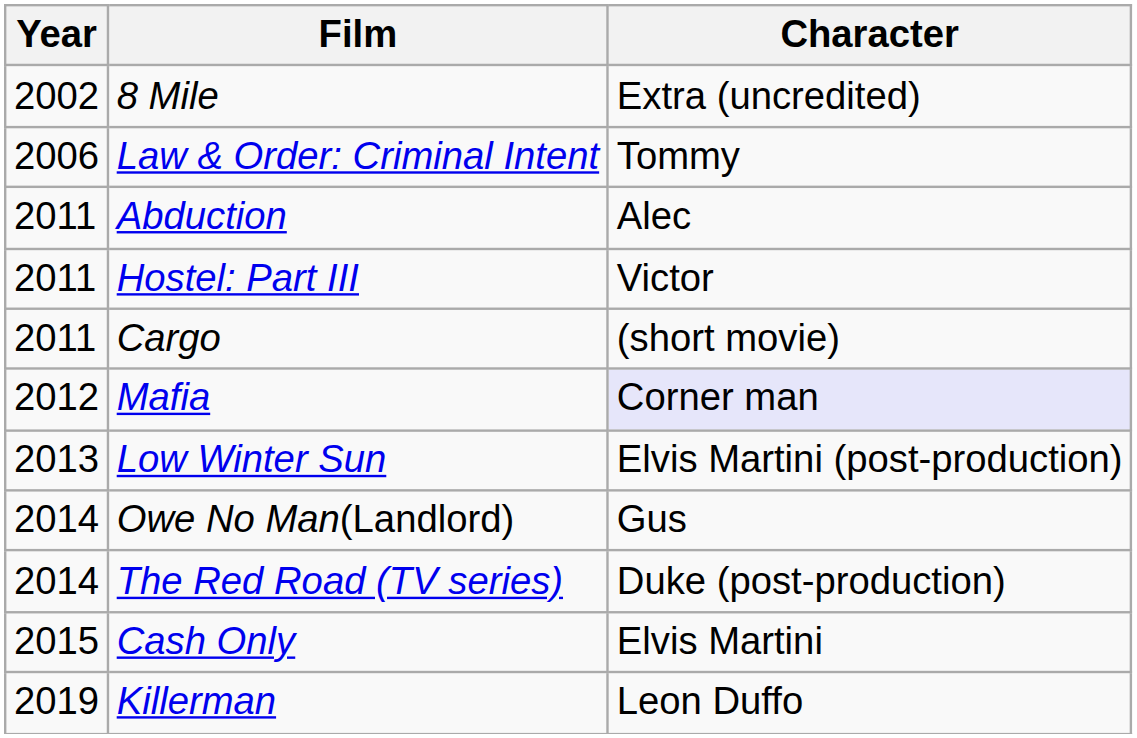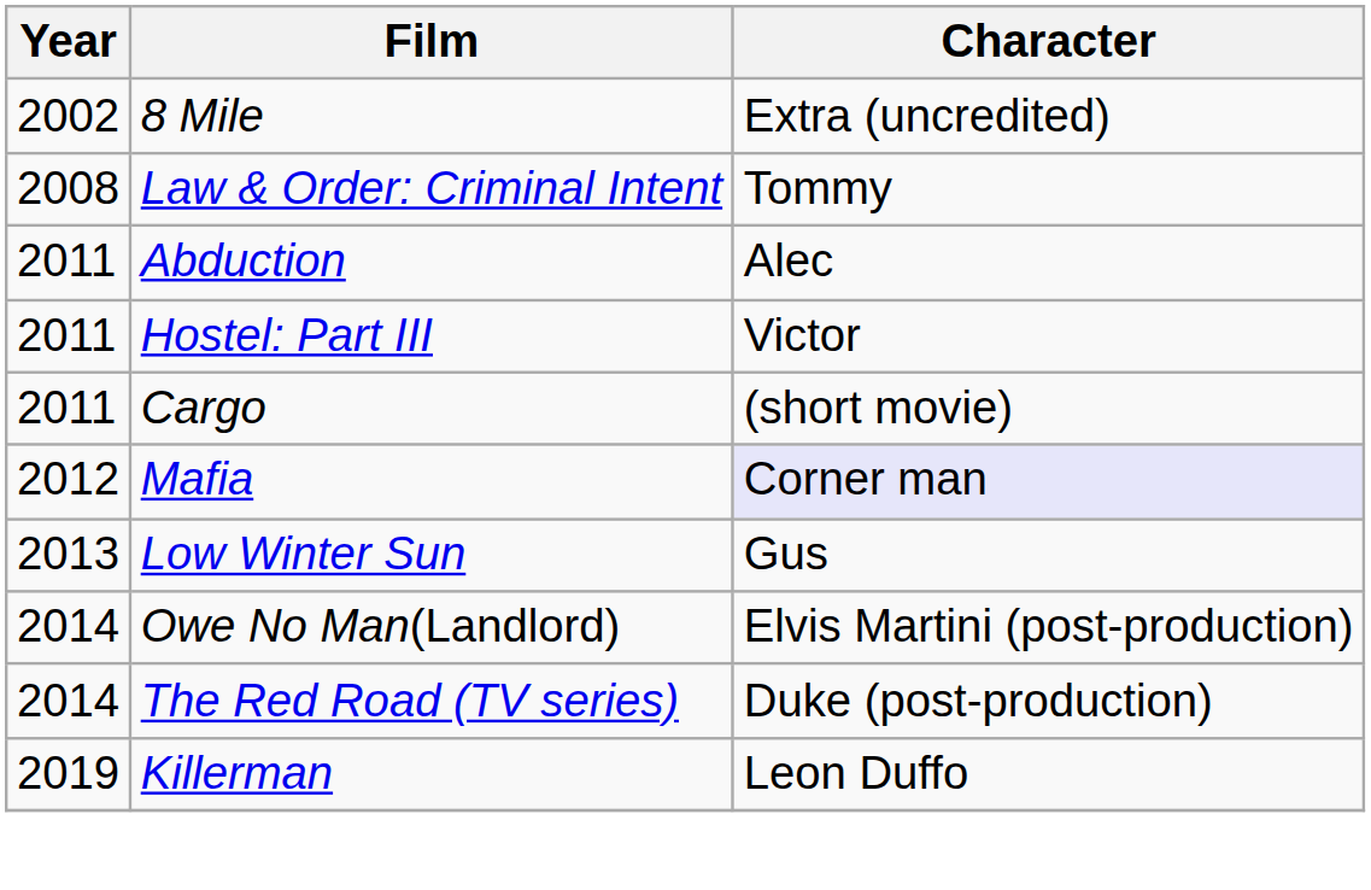Law & Order: Criminal Intent | Year: 2006 -> 2008
Low Winter Sun | Character: Elvis Martini (post-production) -> Gus
Owe No Man(Landlord) | Character: Gus -> Elvis Martini (post-production)
- row: 2015 | Cash Only | Elvis Martini
